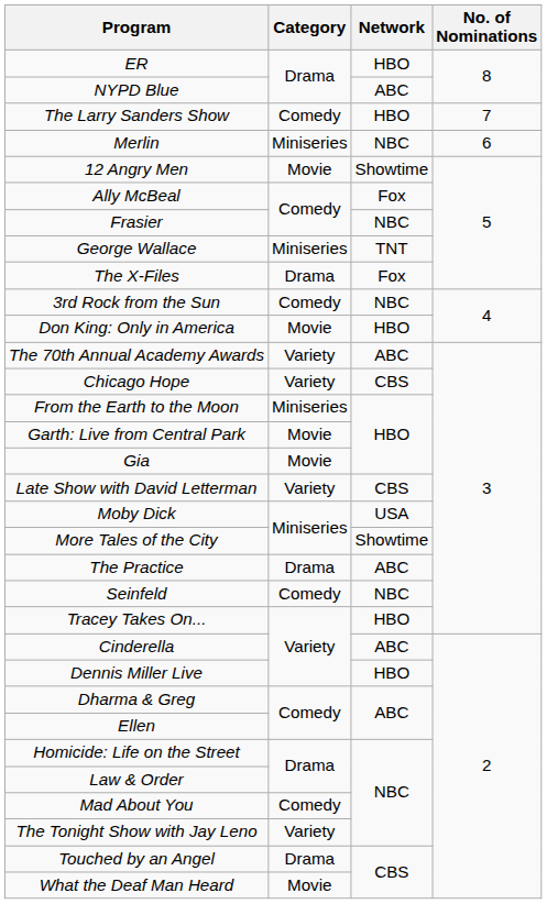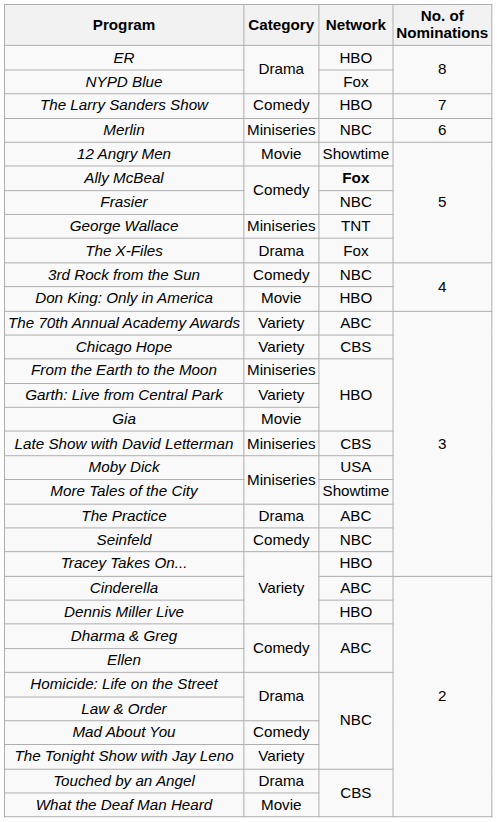NYPD Blue | Network: ABC -> Fox
Ally McBeal | Network: normal -> bold
Garth: Live from Central Park | Category: Movie -> Variety
Late Show with David Letterman | Category: Variety -> Miniseries
